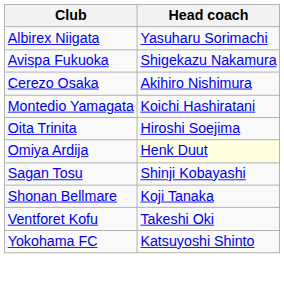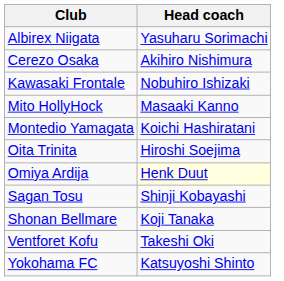- row: Avispa Fukuoka | Shigekazu Nakamura
+ row: Kawasaki Frontale | Nobuhiro Ishizaki
+ row: Mito HollyHock | Masaaki Kanno
